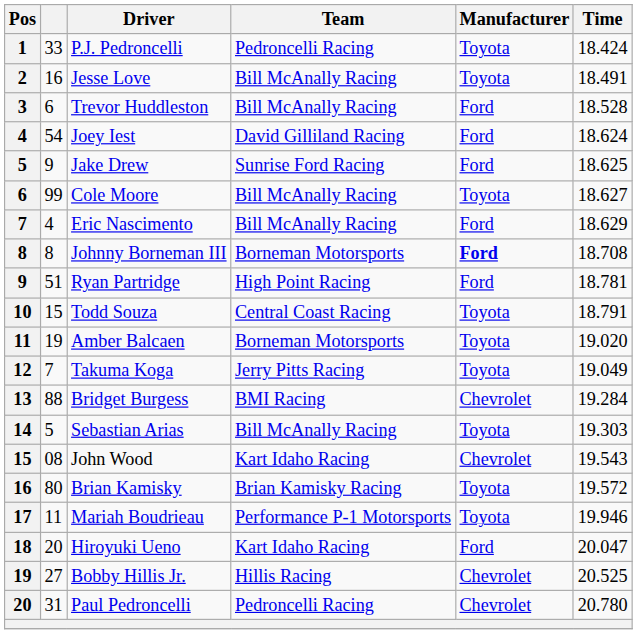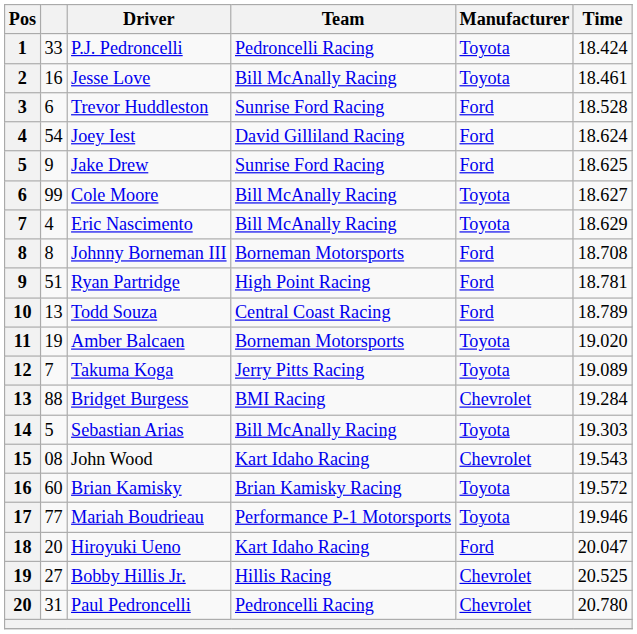Jesse Love | Time: 18.491 -> 18.461
Trevor Huddleston | Team: Bill McAnally Racing -> Sunrise Ford Racing
Eric Nascimento | Manufacturer: Ford -> Toyota
Johnny Borneman III | Manufacturer: bold -> normal
Todd Souza | column 2: 15 -> 13
Todd Souza | Manufacturer: Toyota -> Ford
Todd Souza | Time: 18.791 -> 18.789
Takuma Koga | Time: 19.049 -> 19.089
Brian Kamisky | column 2: 80 -> 60
Mariah Boudrieau | column 2: 11 -> 77
